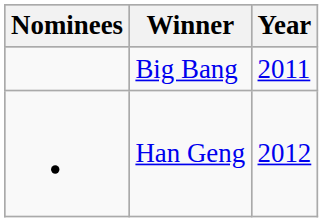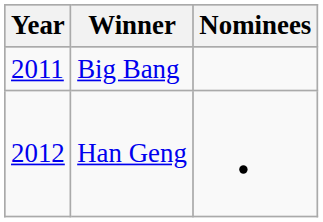columns swapped: Year <-> Nominees
